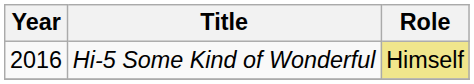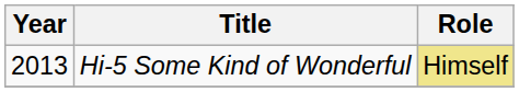Hi-5 Some Kind of Wonderful | Year: 2016 -> 2013
